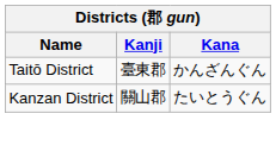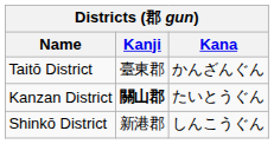Kanzan District | Kanji: normal -> bold
+ row: Shinkō District | 新港郡 | しんこうぐん
